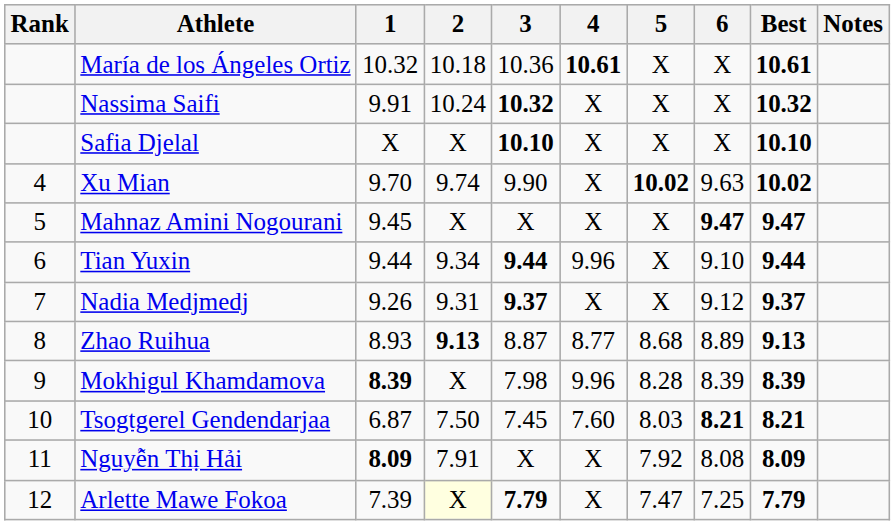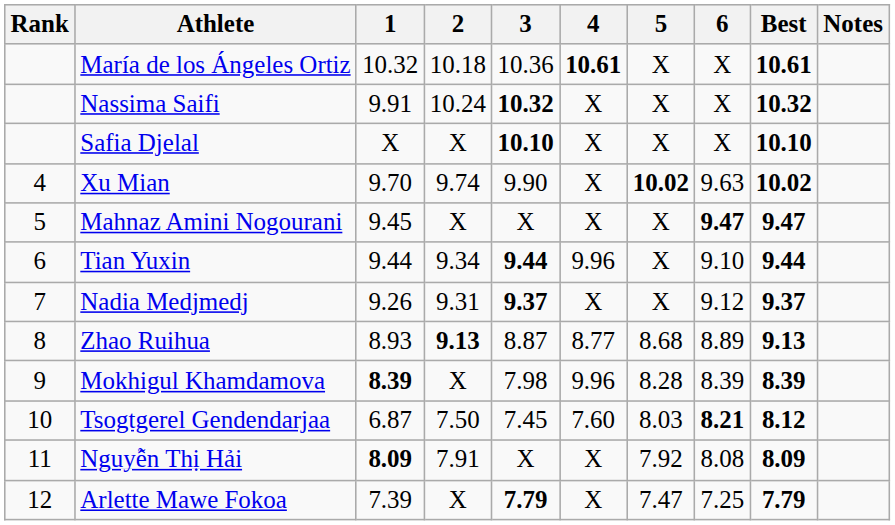Tsogtgerel Gendendarjaa | Best: 8.21 -> 8.12
Arlette Mawe Fokoa | 2: lightyellow background -> no background
